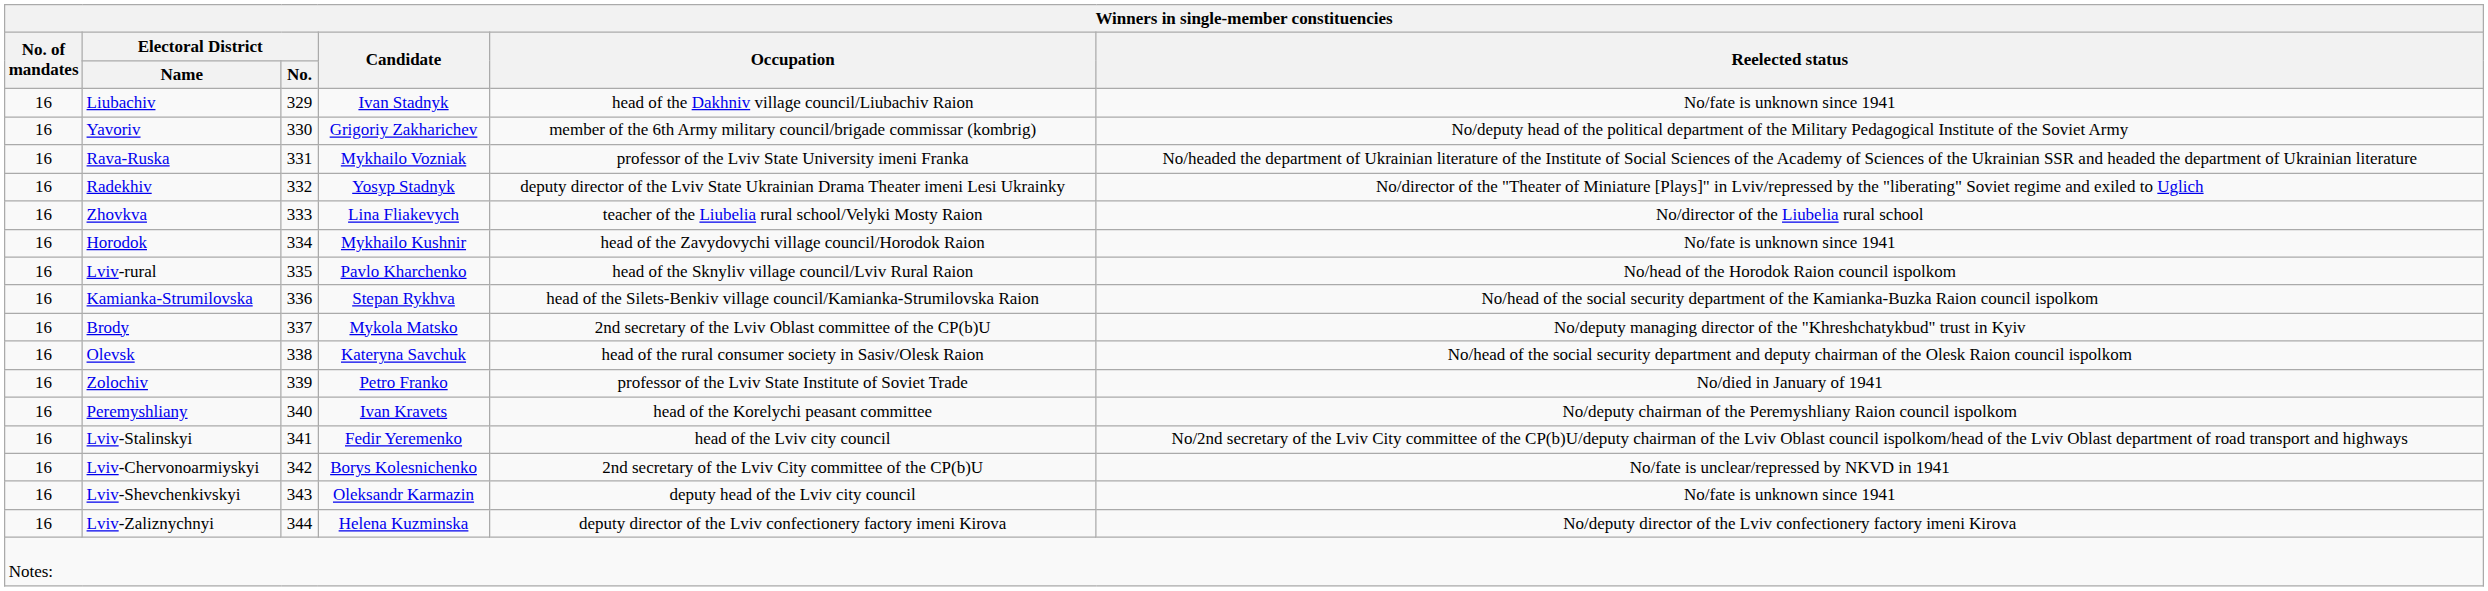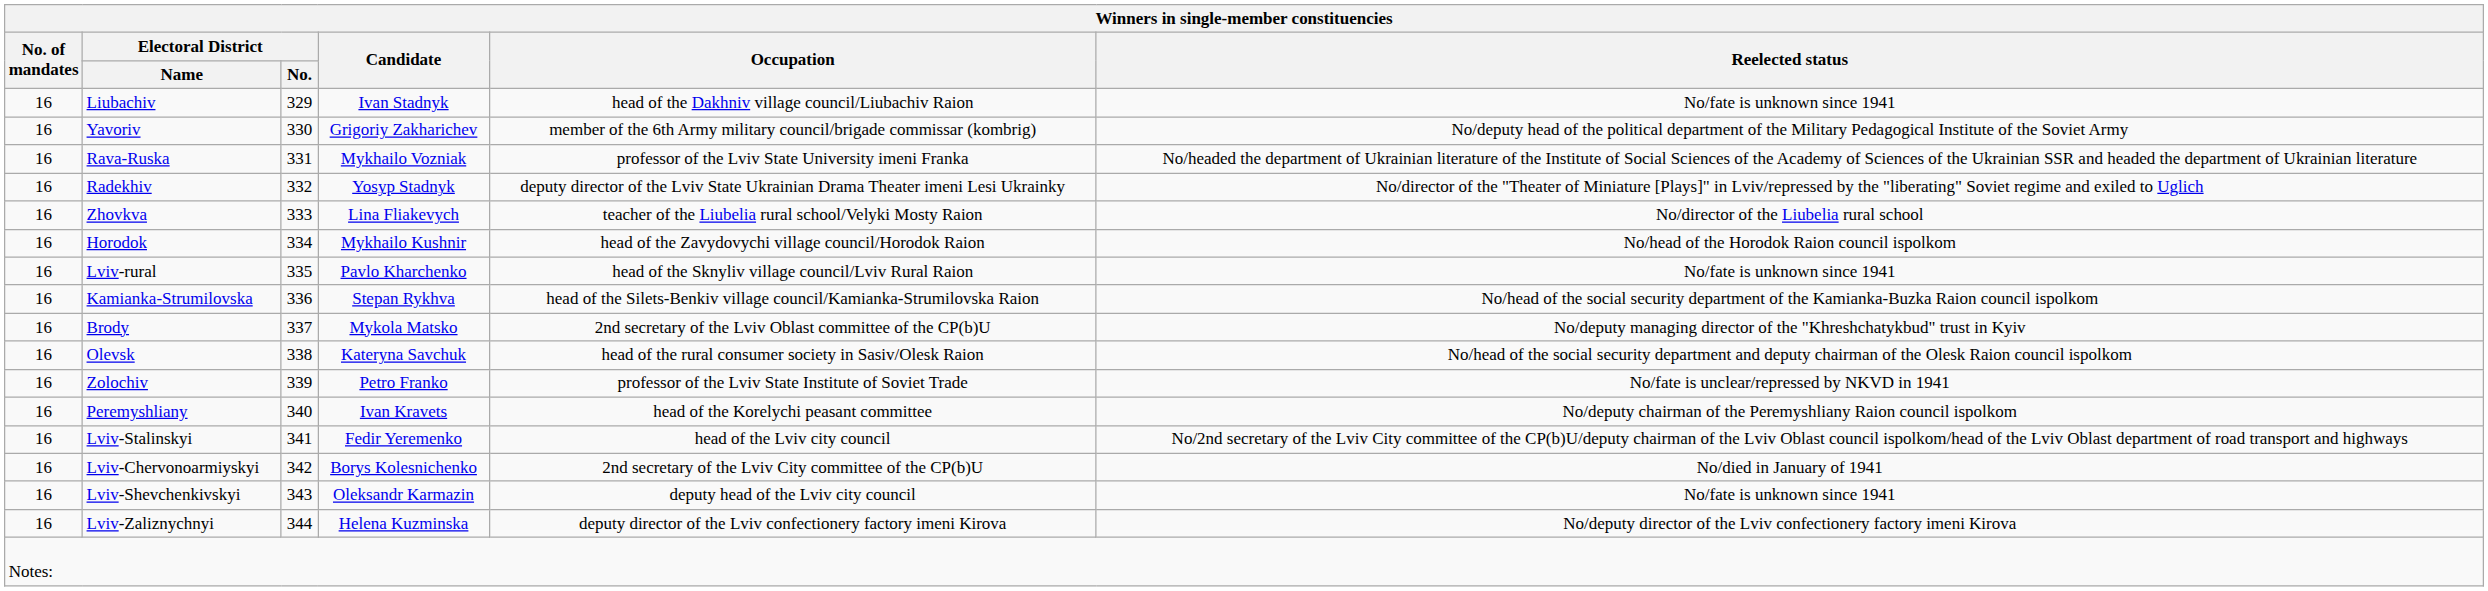Horodok | Winners in single-member constituencies / Reelected status: No/fate is unknown since 1941 -> No/head of the Horodok Raion council ispolkom
Lviv-rural | Winners in single-member constituencies / Reelected status: No/head of the Horodok Raion council ispolkom -> No/fate is unknown since 1941
Zolochiv | Winners in single-member constituencies / Reelected status: No/died in January of 1941 -> No/fate is unclear/repressed by NKVD in 1941
Lviv-Chervonoarmiyskyi | Winners in single-member constituencies / Reelected status: No/fate is unclear/repressed by NKVD in 1941 -> No/died in January of 1941
